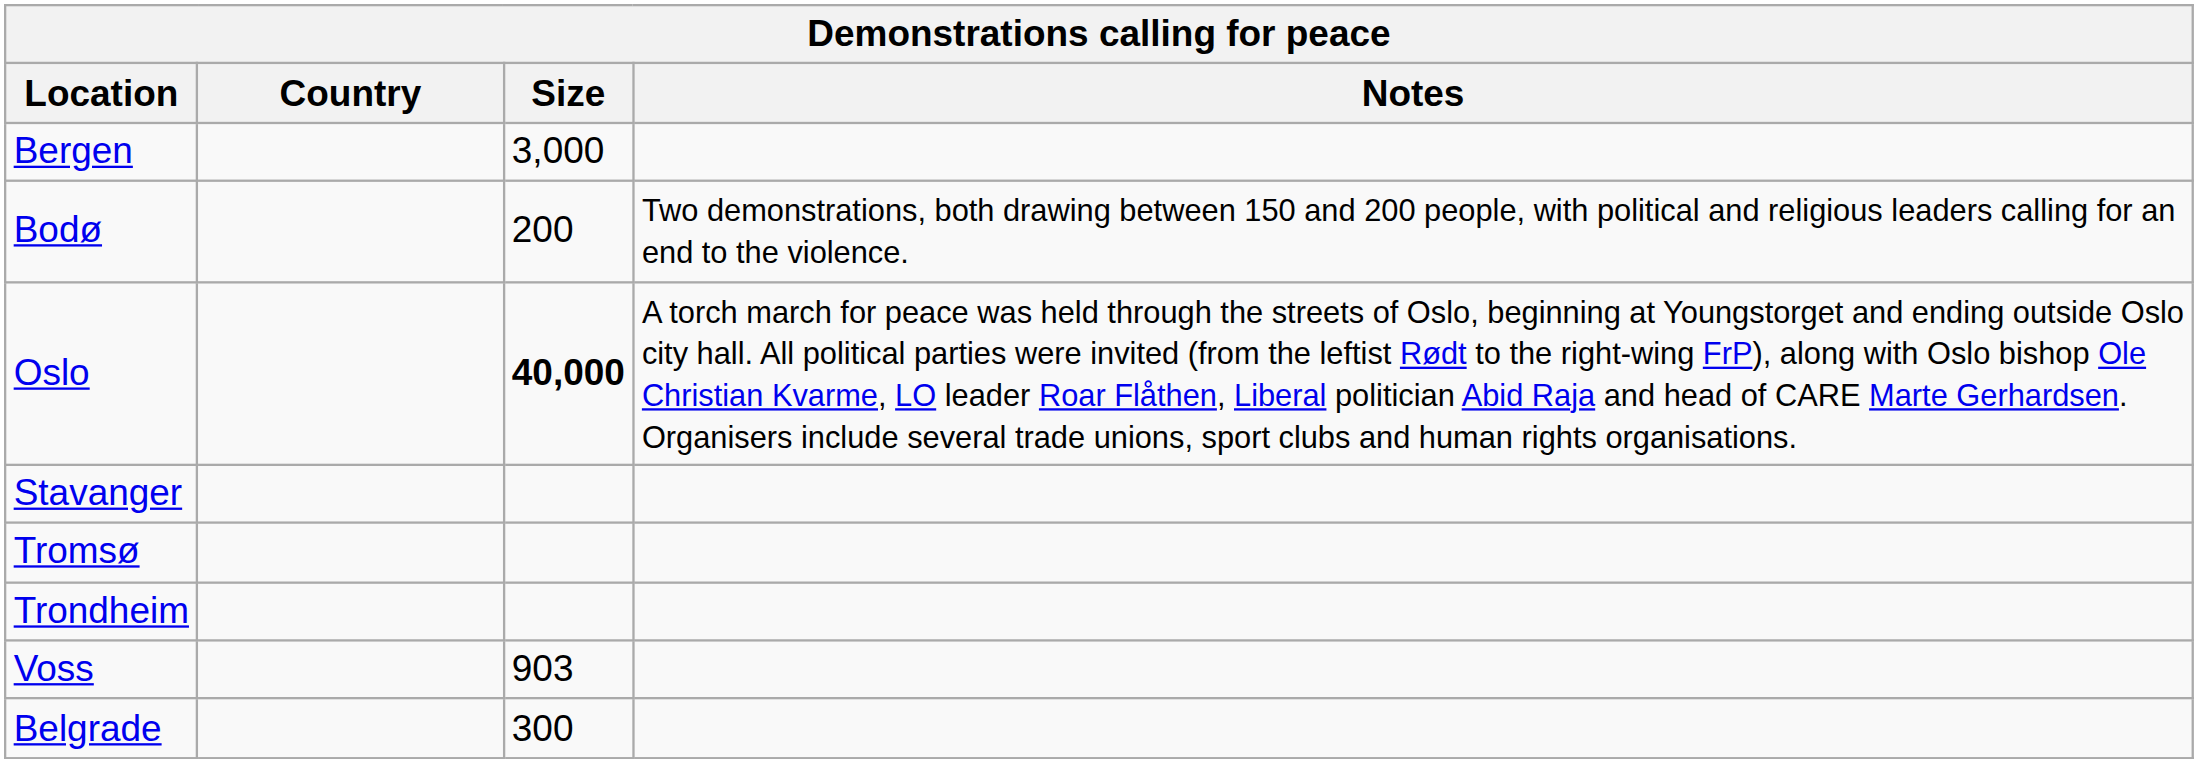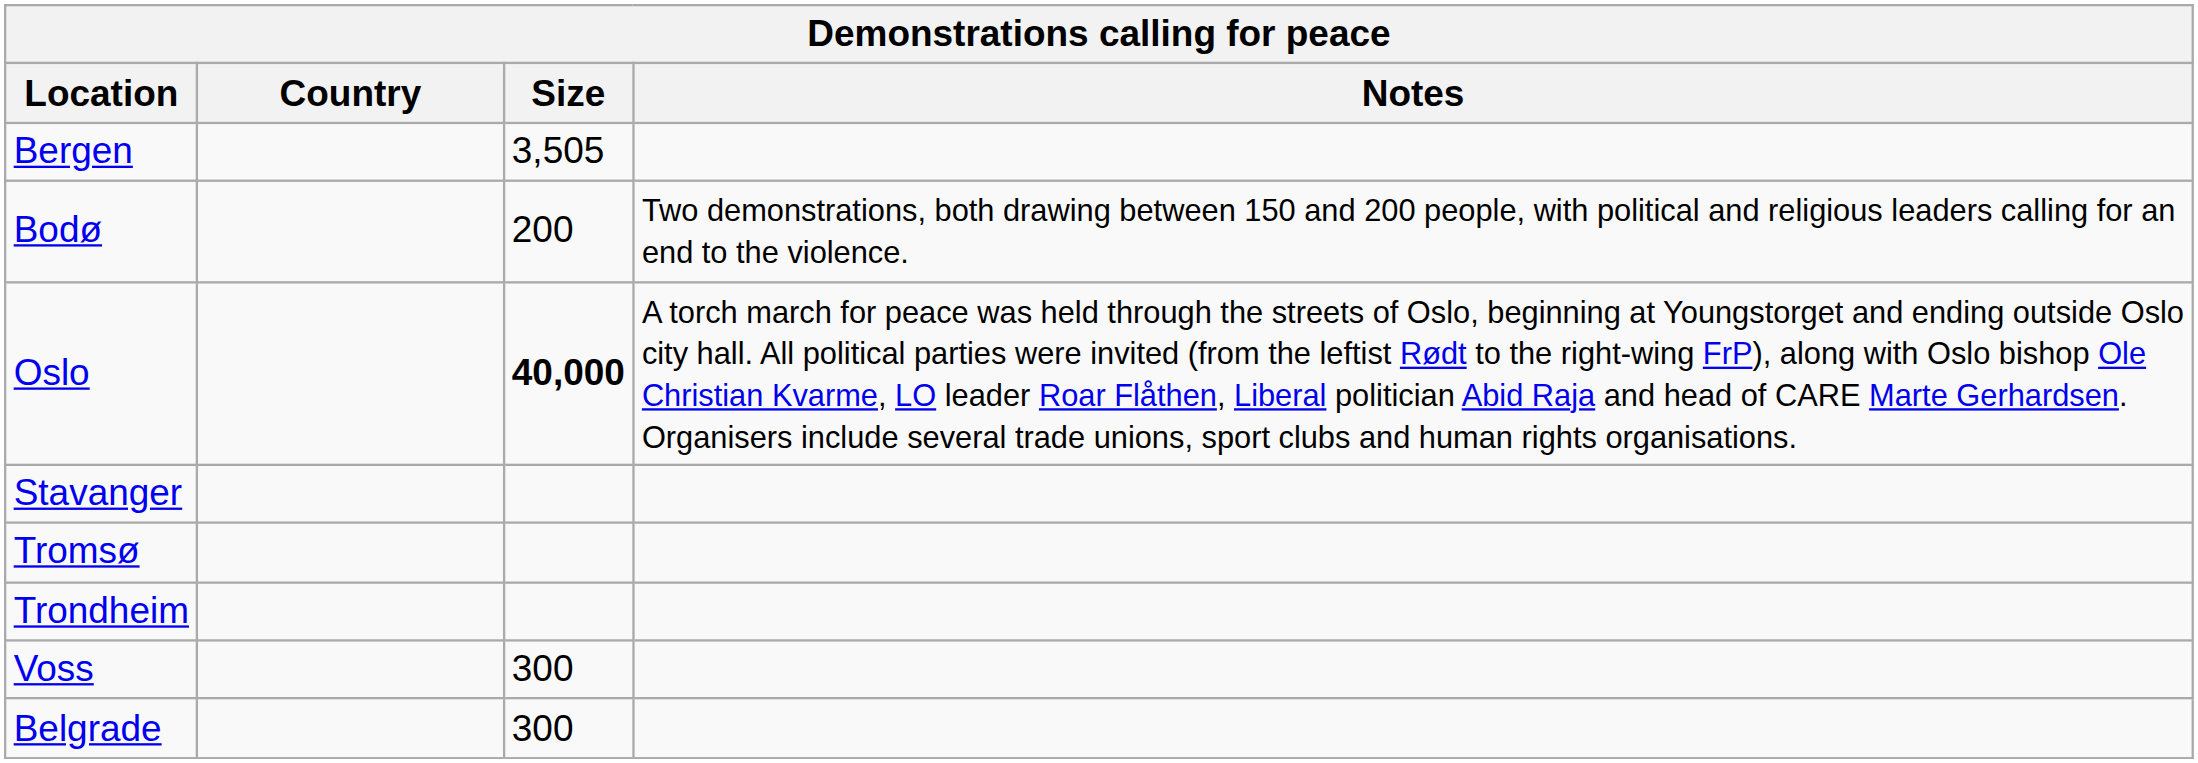Bergen | Size: 3,000 -> 3,505
Voss | Size: 903 -> 300
